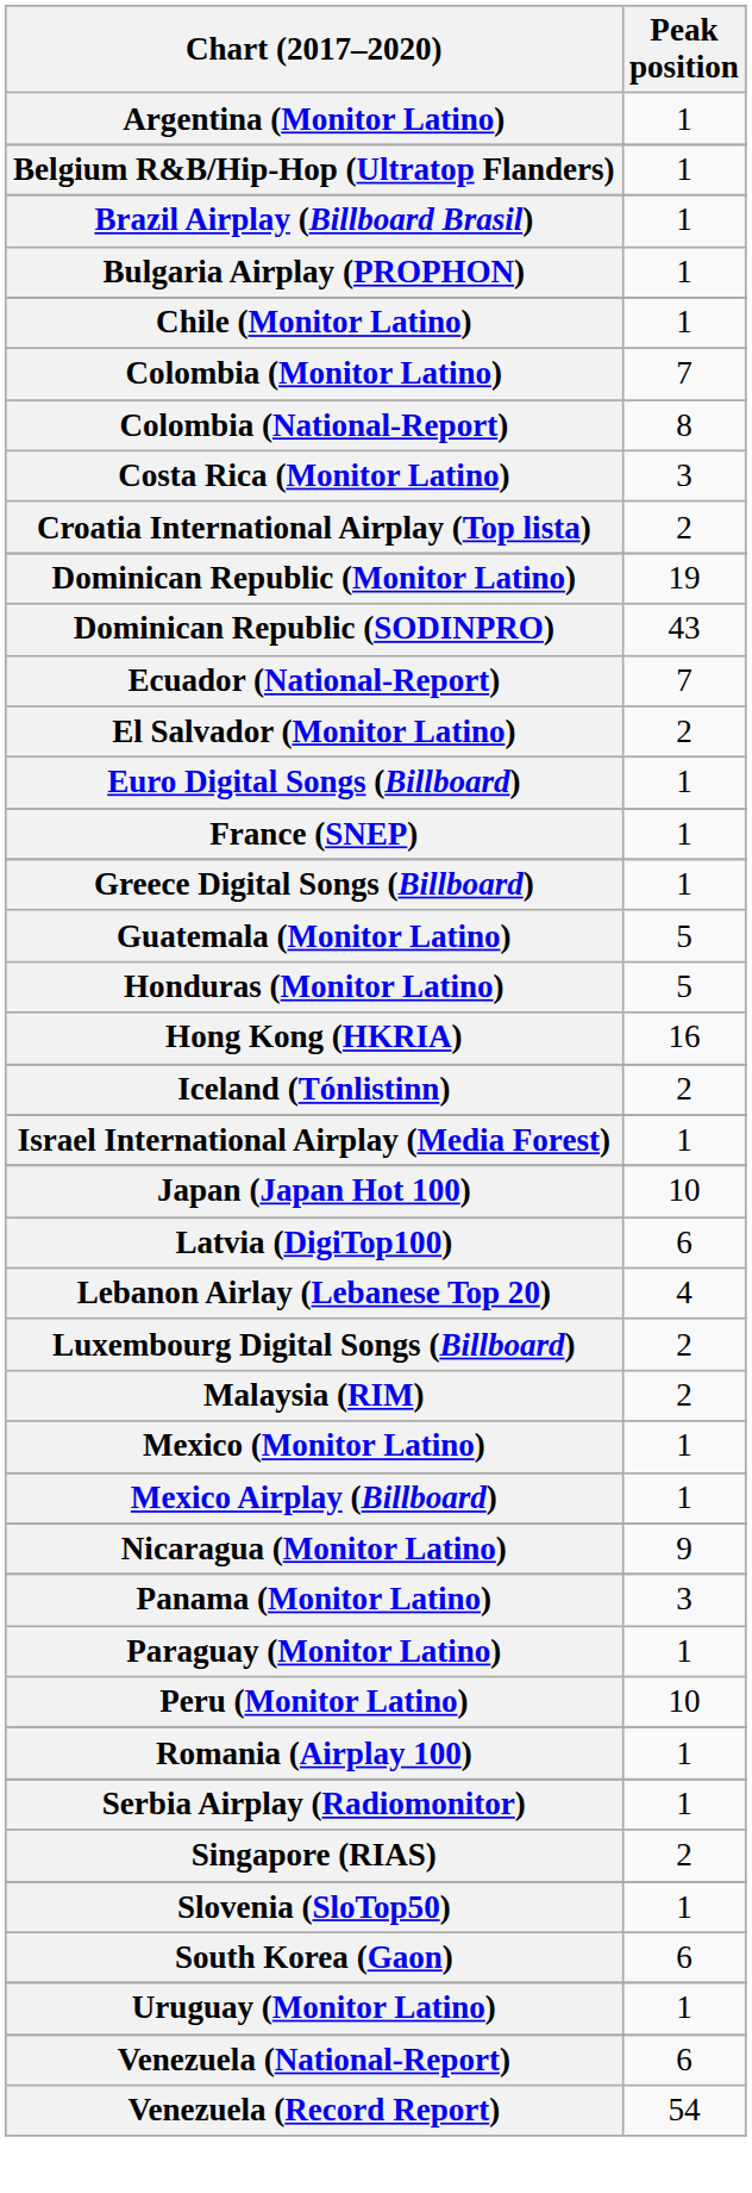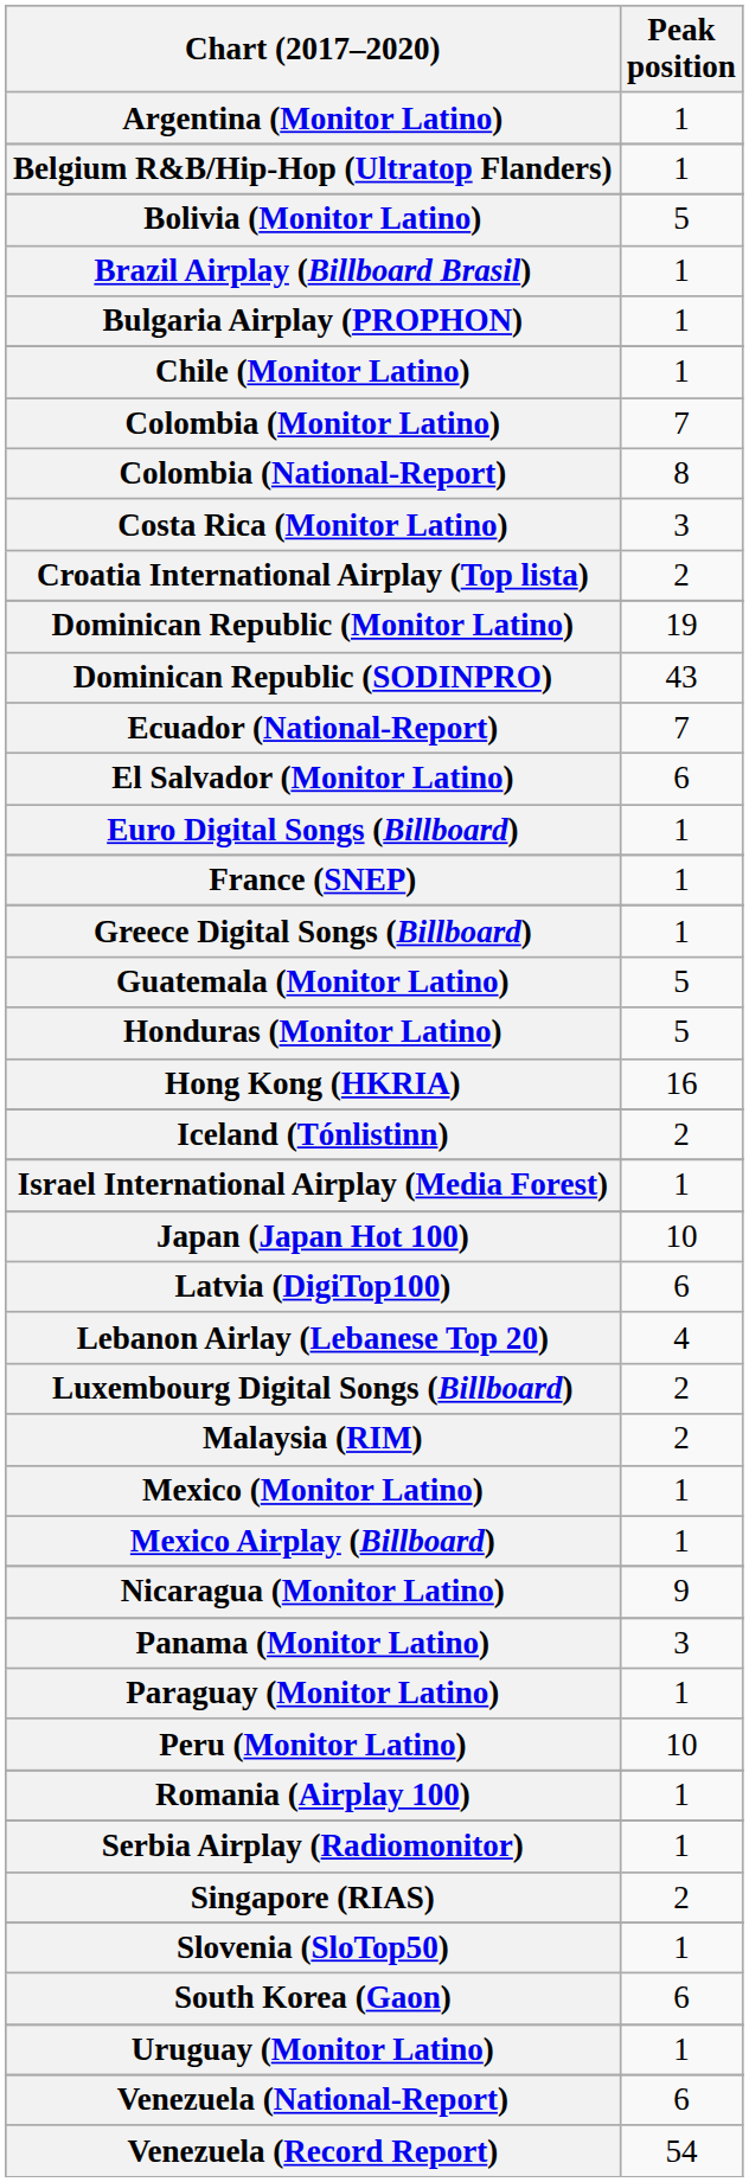+ row: Bolivia (Monitor Latino) | 5
El Salvador (Monitor Latino) | Peak position: 2 -> 6
